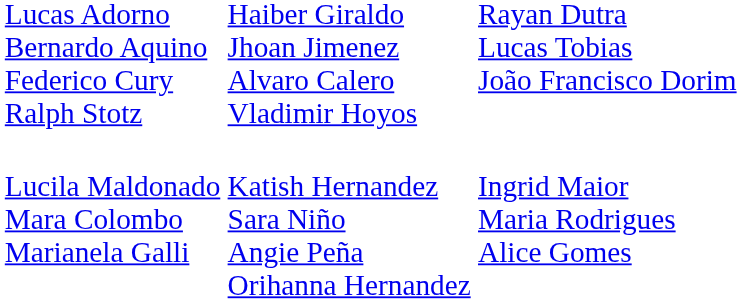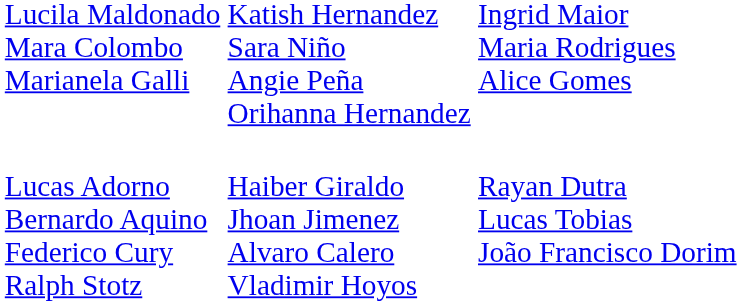rows swapped: Lucas Adorno Bernardo Aquino Federico Cury Ralph Stotz <-> Lucila Maldonado Mara Colombo Marianela Galli
